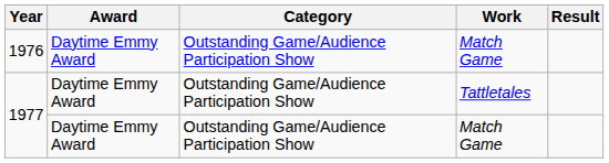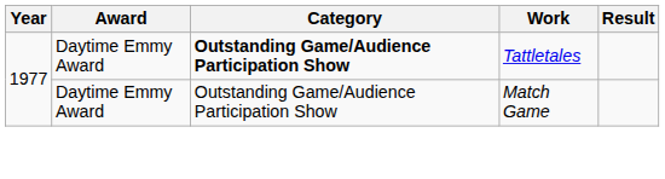- row: 1976 | Daytime Emmy Award | Outstanding Game/Audience Participation Show | Match Game
1977 / Tattletales | Category: normal -> bold
